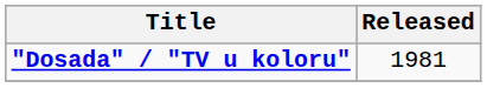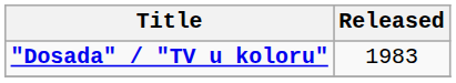"Dosada" / "TV u koloru" | Released: 1981 -> 1983
